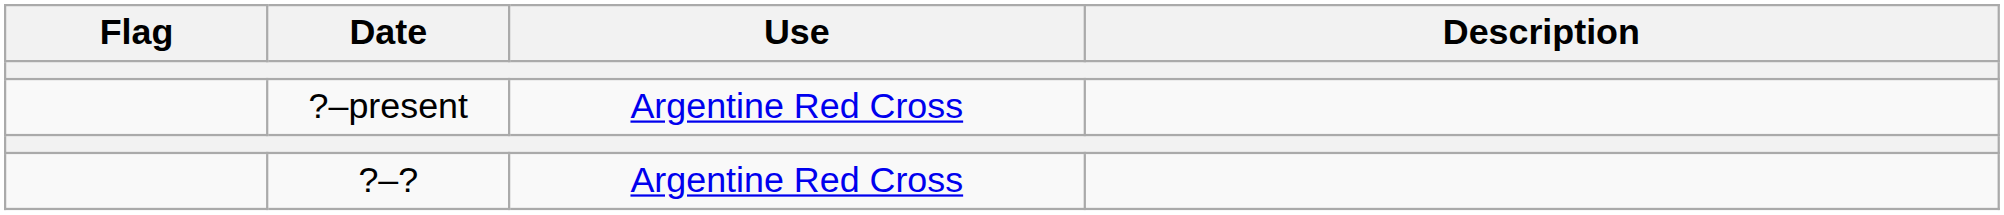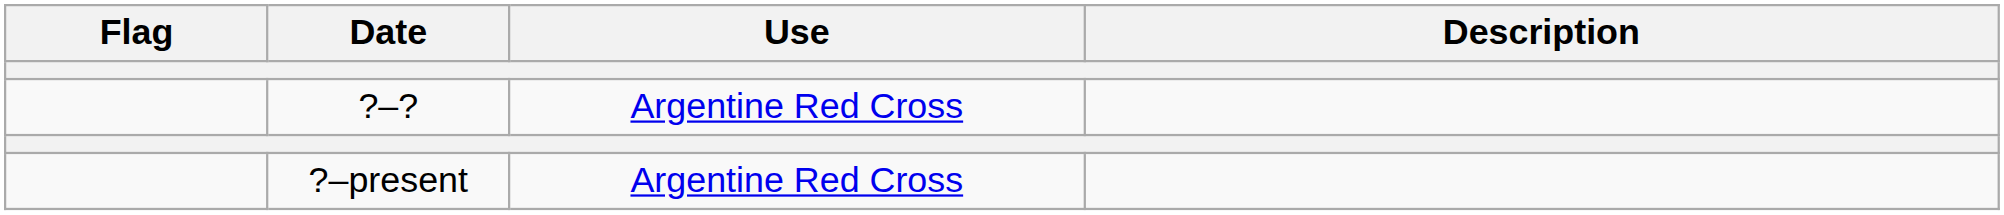rows swapped: ?–present <-> ?–?
